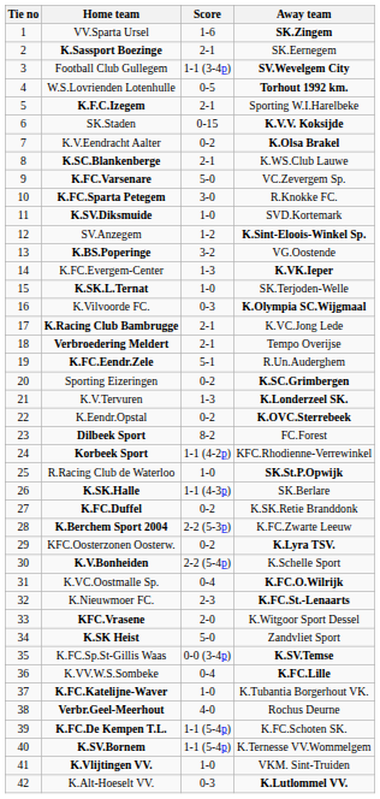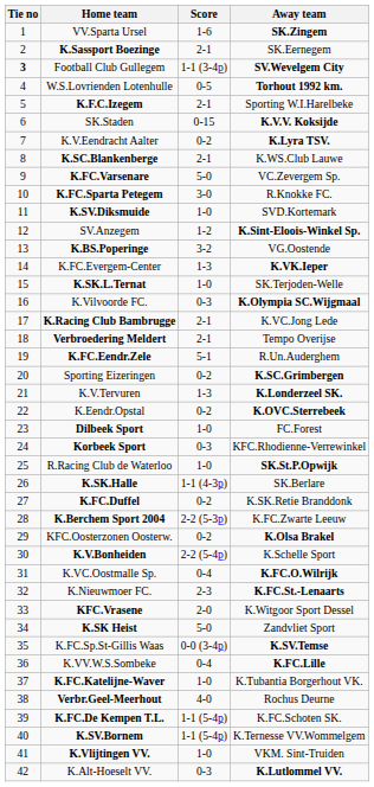Football Club Gullegem | Tie no: normal -> bold
K.V.Eendracht Aalter | Away team: K.Olsa Brakel -> K.Lyra TSV.
Dilbeek Sport | Score: 8-2 -> 1-0
Korbeek Sport | Score: 1-1 (4-2p) -> 0-3
KFC.Oosterzonen Oosterw. | Away team: K.Lyra TSV. -> K.Olsa Brakel
